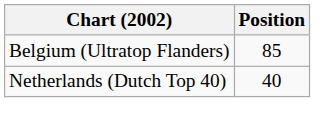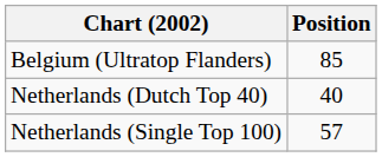+ row: Netherlands (Single Top 100) | 57
